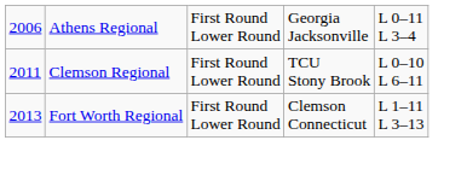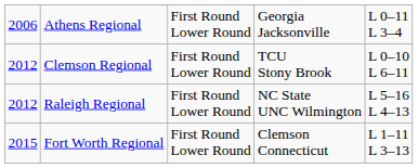Clemson Regional | column 1: 2011 -> 2012
+ row: 2012 | Raleigh Regional | First Round Lower Round | NC State UNC Wilmington | L 5–16 L 4–13
Fort Worth Regional | column 1: 2013 -> 2015
